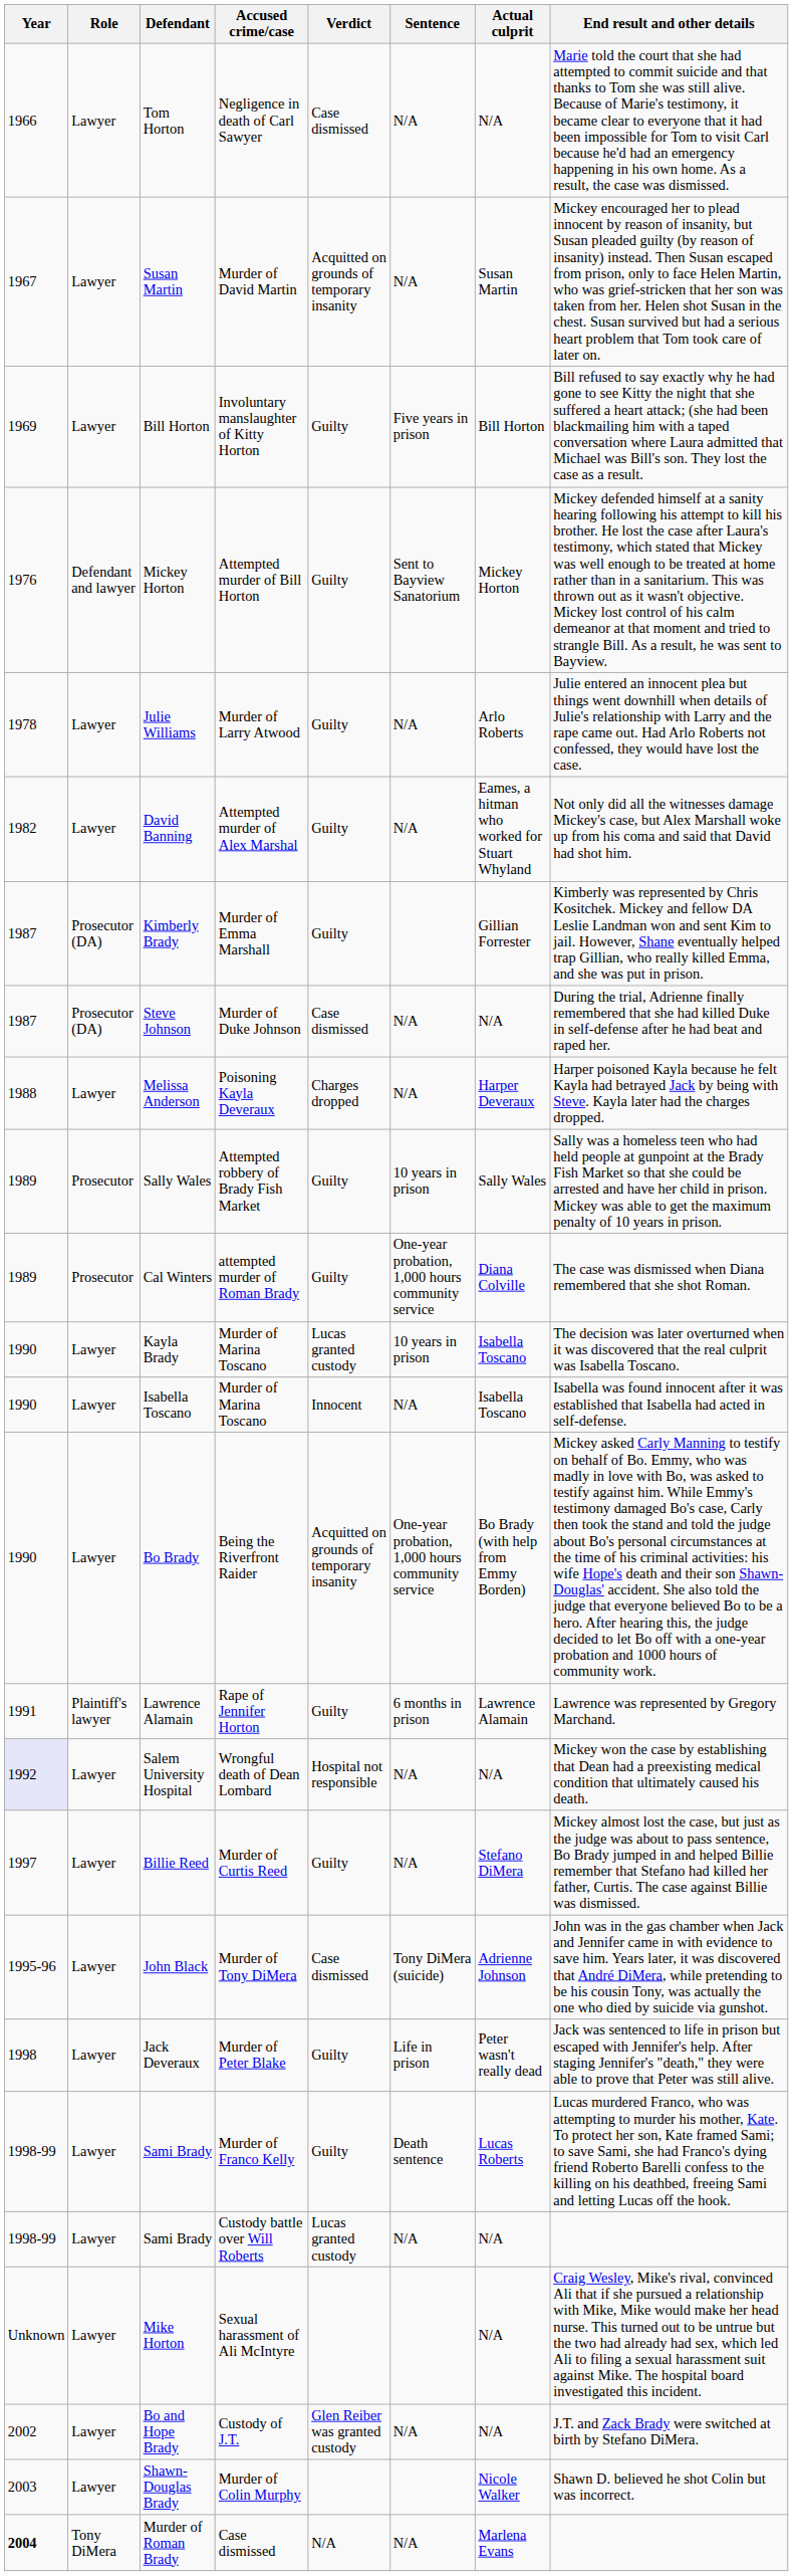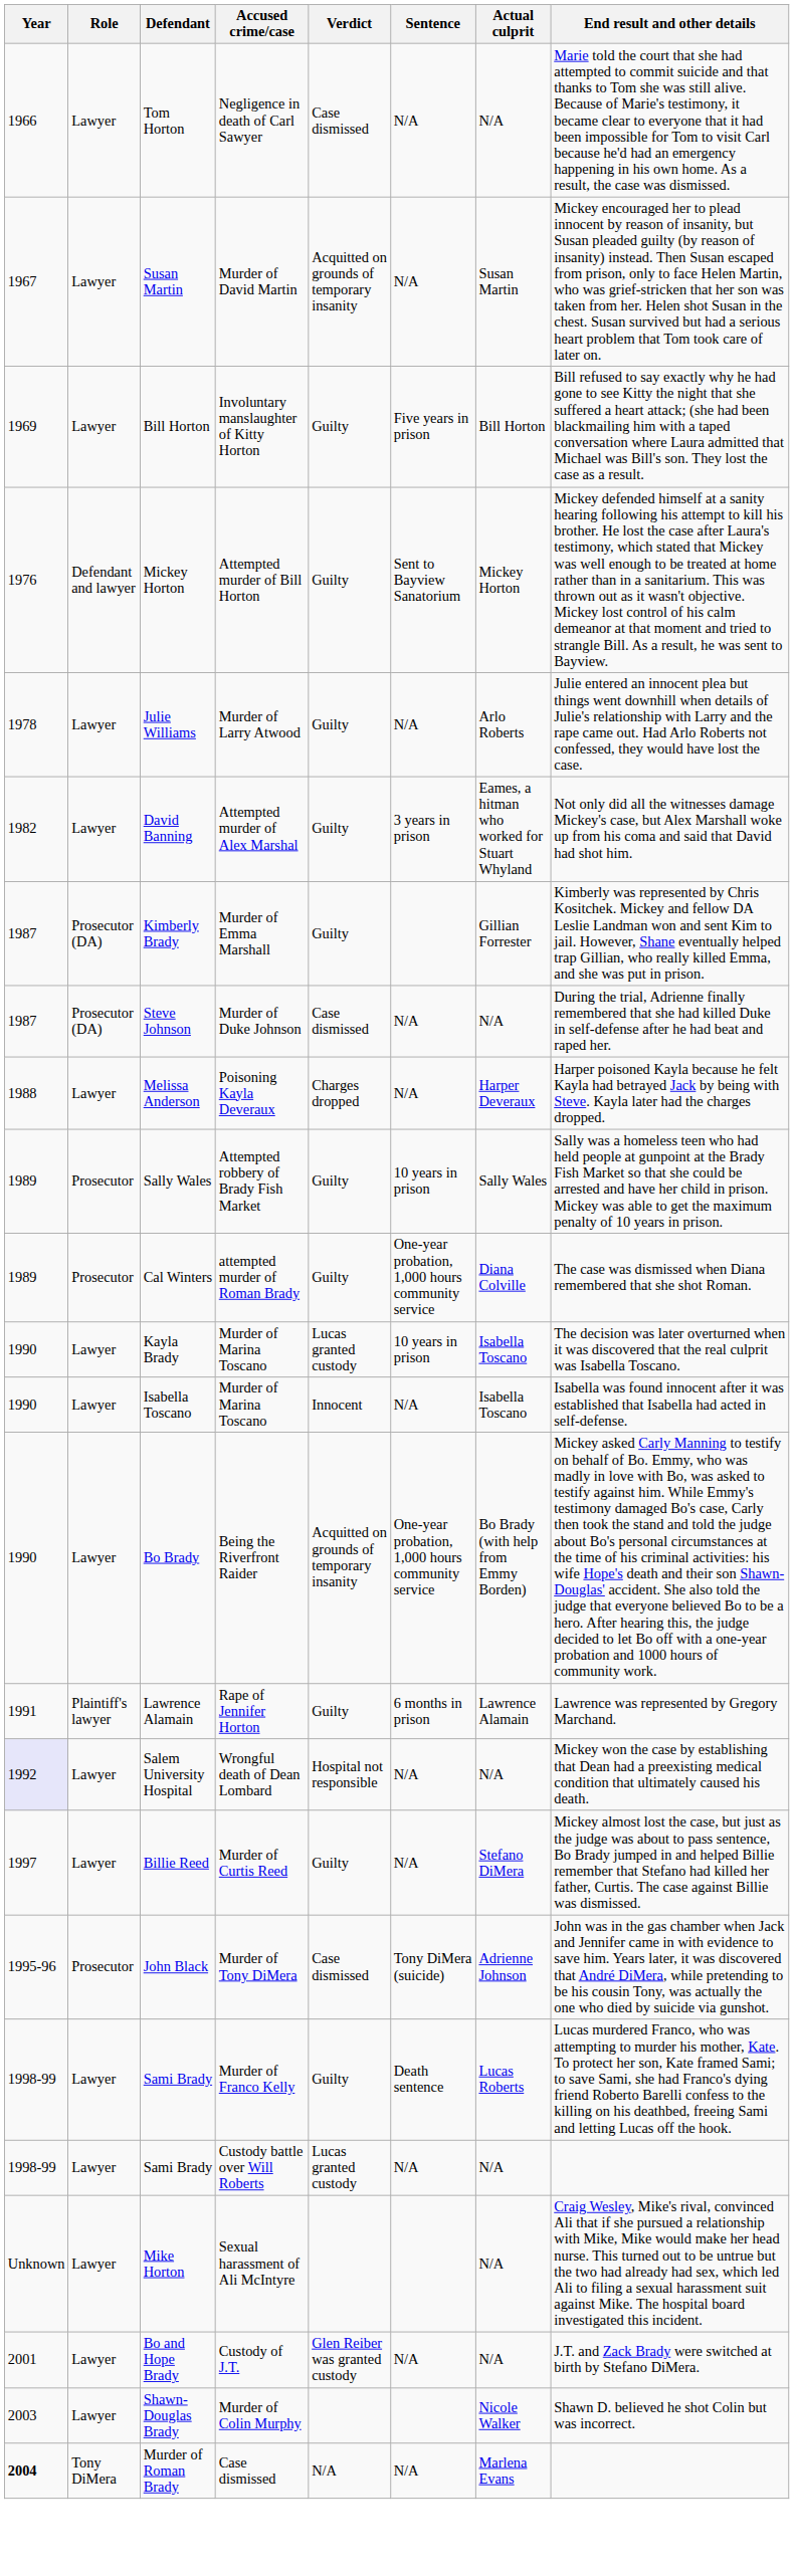David Banning | Sentence: N/A -> 3 years in prison
John Black | Role: Lawyer -> Prosecutor
- row: 1998 | Lawyer | Jack Deveraux | Murder of Peter Blake | Guilty | Life in prison | Peter wasn't really dead | Jack was sentenced to life in prison but escaped with Jennifer's help. After staging Jennifer's "death," they were able to prove that Peter was still alive.
Bo and Hope Brady | Year: 2002 -> 2001
